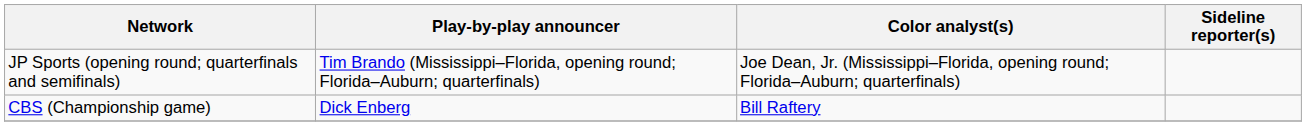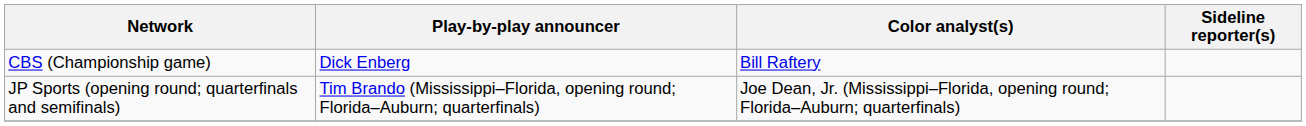rows swapped: JP Sports (opening round; quarterfinals and semifinals) <-> CBS (Championship game)
